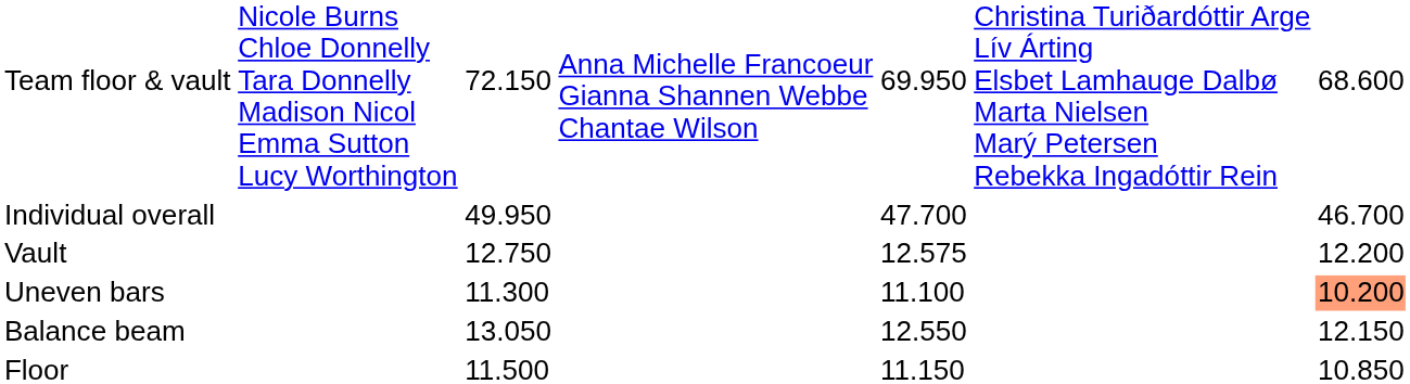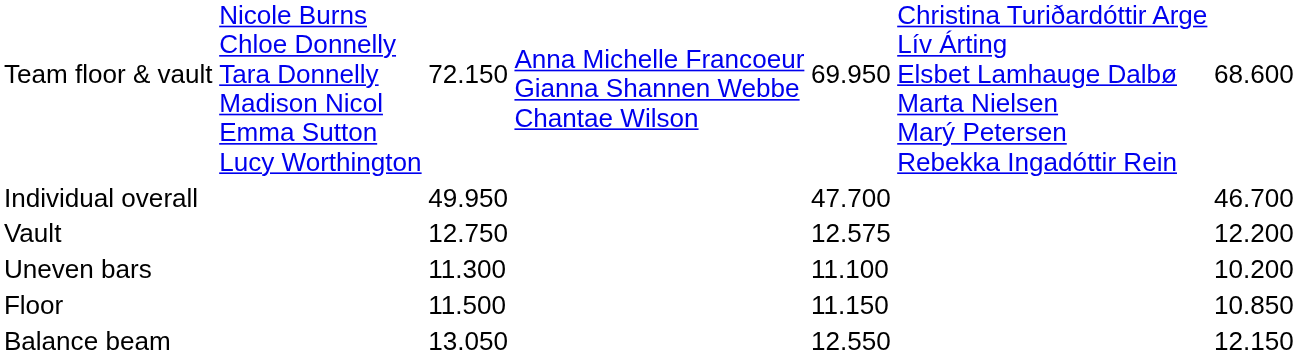Uneven bars | column 7: lightsalmon background -> no background
rows swapped: Balance beam <-> Floor
